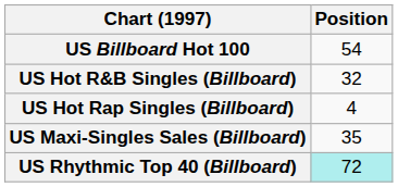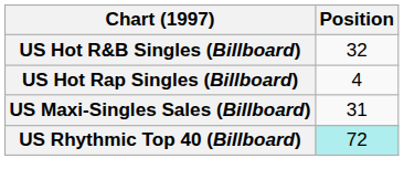- row: US Billboard Hot 100 | 54
US Maxi-Singles Sales (Billboard) | Position: 35 -> 31
